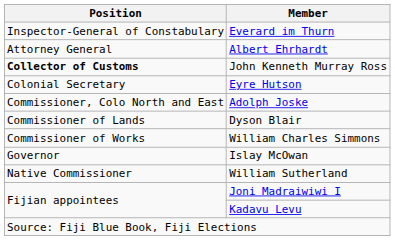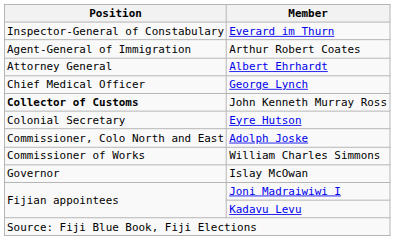+ row: Agent-General of Immigration | Arthur Robert Coates
+ row: Chief Medical Officer | George Lynch
- row: Commissioner of Lands | Dyson Blair
- row: Native Commissioner | William Sutherland
